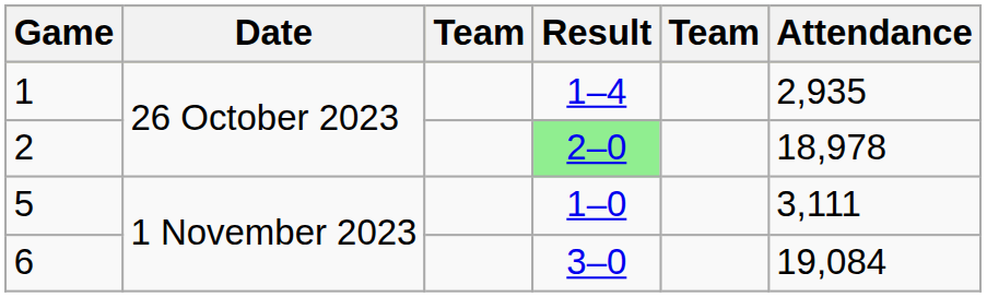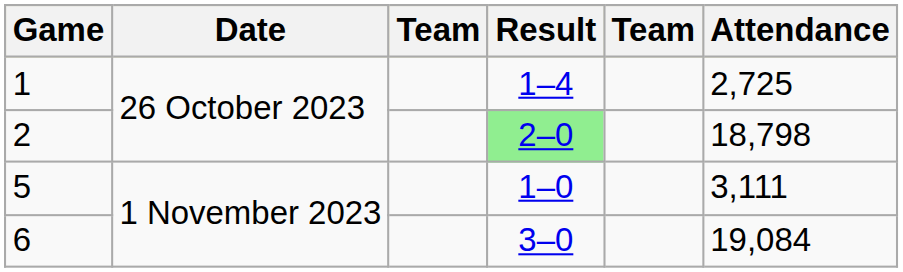1 | Attendance: 2,935 -> 2,725
2 | Attendance: 18,978 -> 18,798
